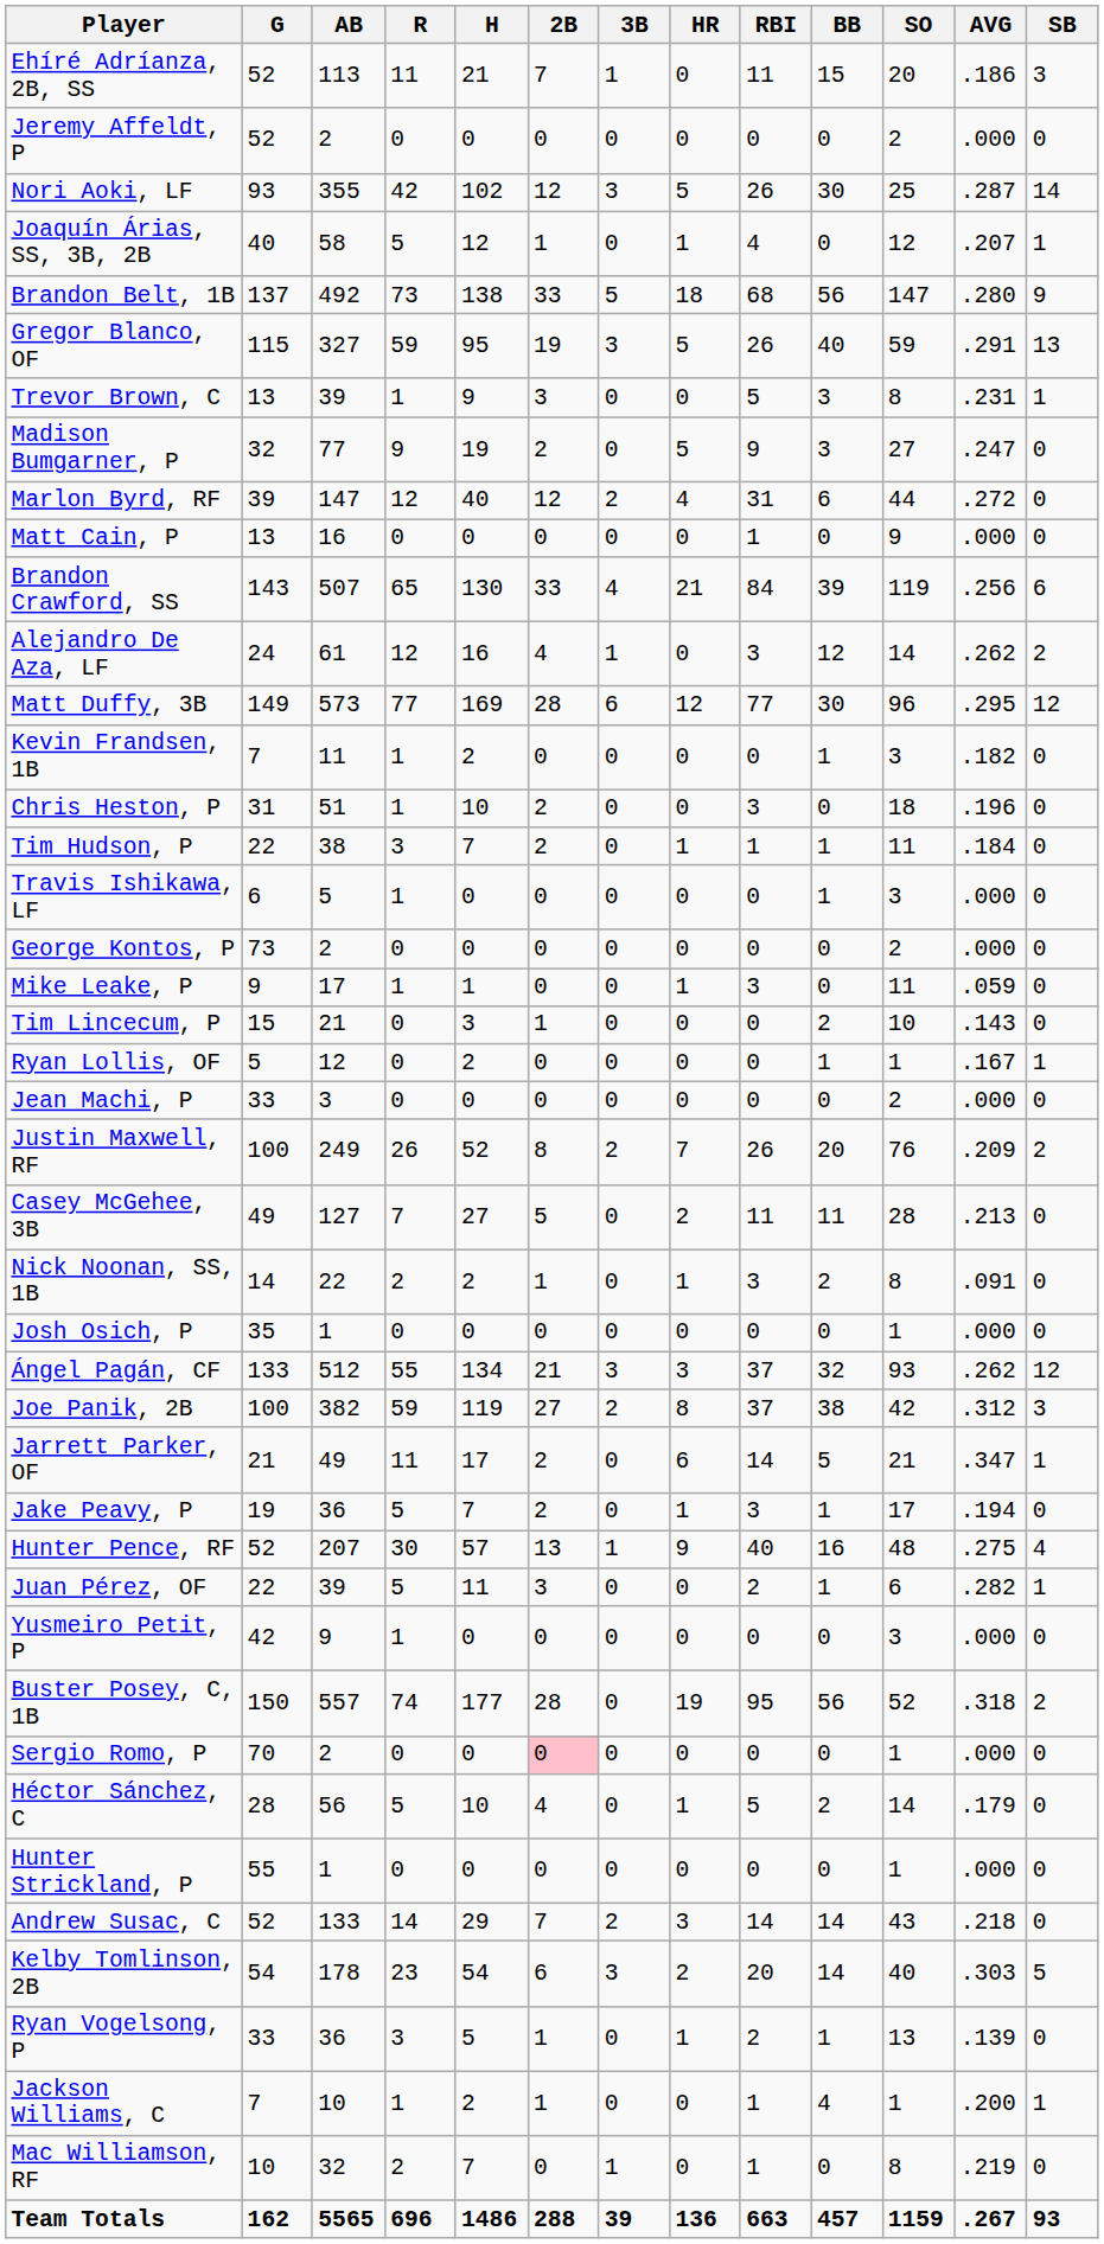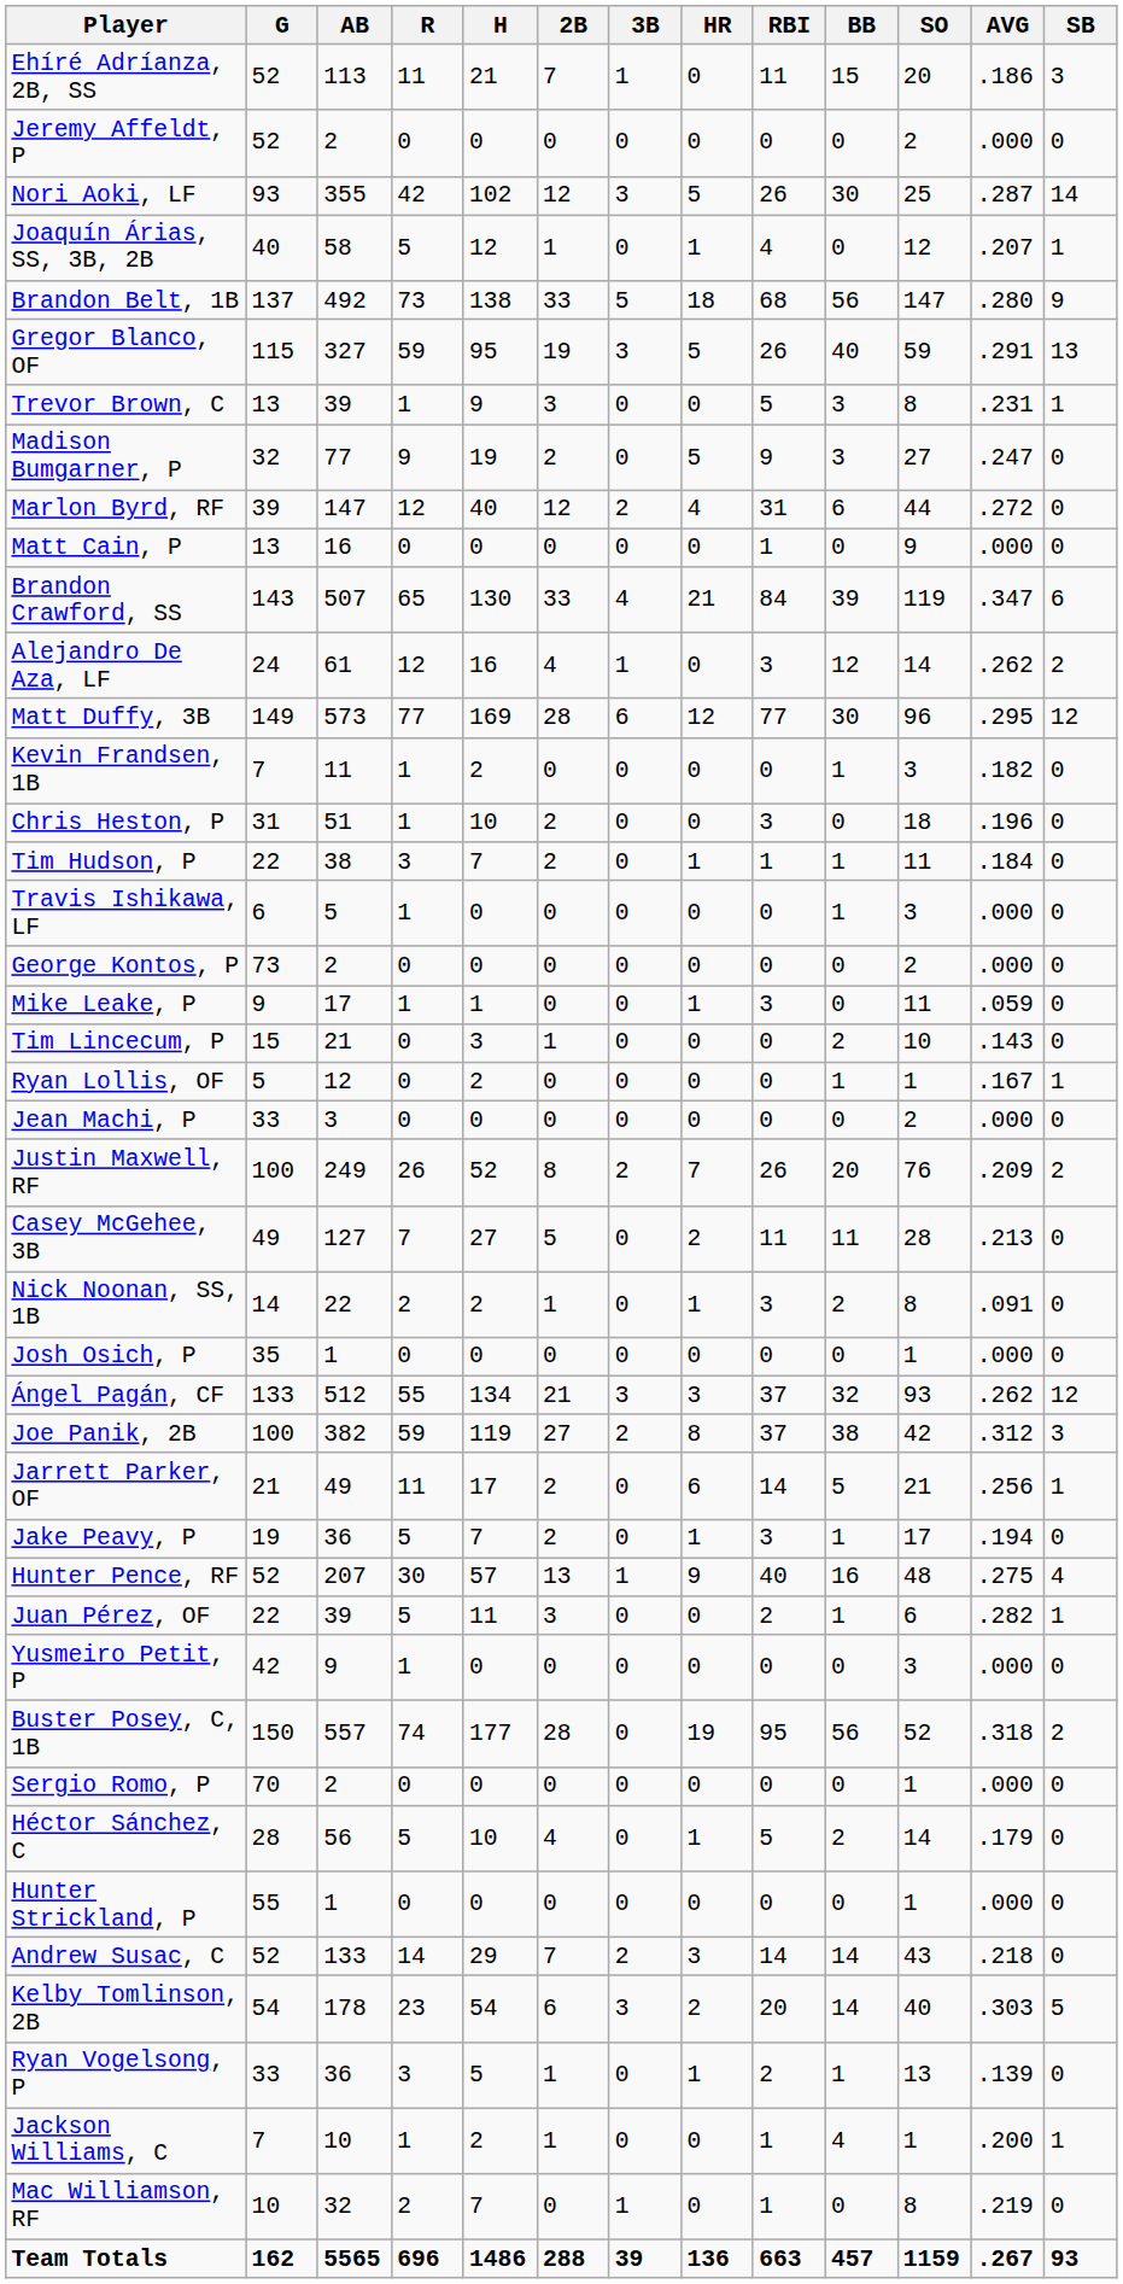Brandon Crawford, SS | AVG: .256 -> .347
Jarrett Parker, OF | AVG: .347 -> .256
Sergio Romo, P | 2B: pink background -> no background
